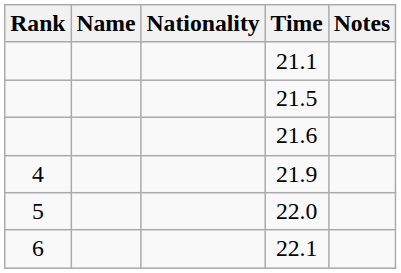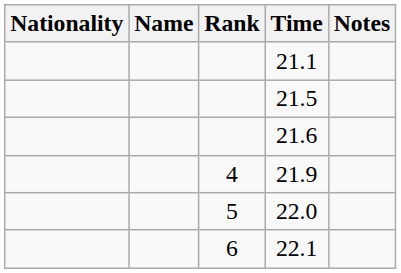columns swapped: Rank <-> Nationality
